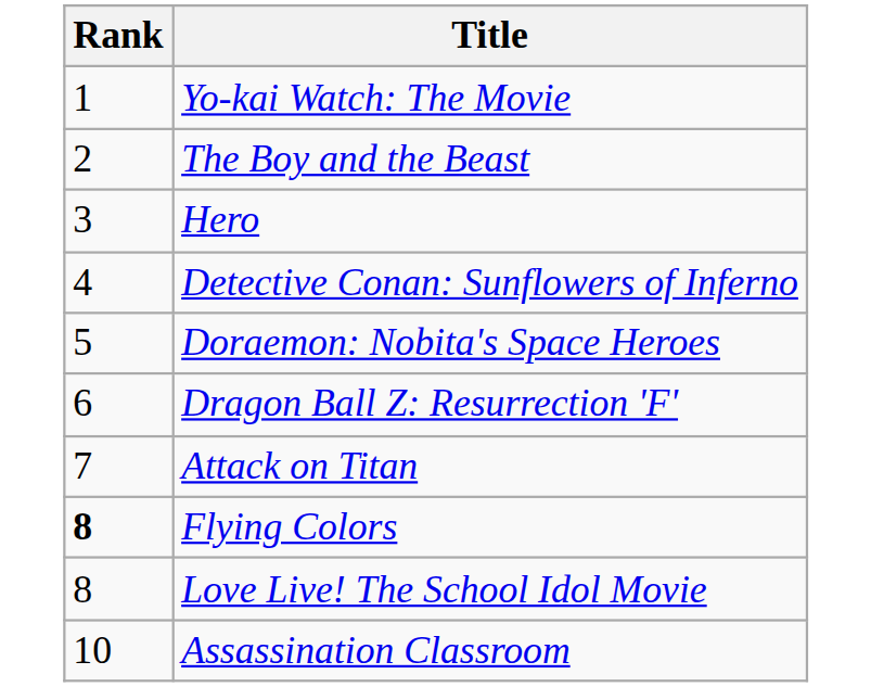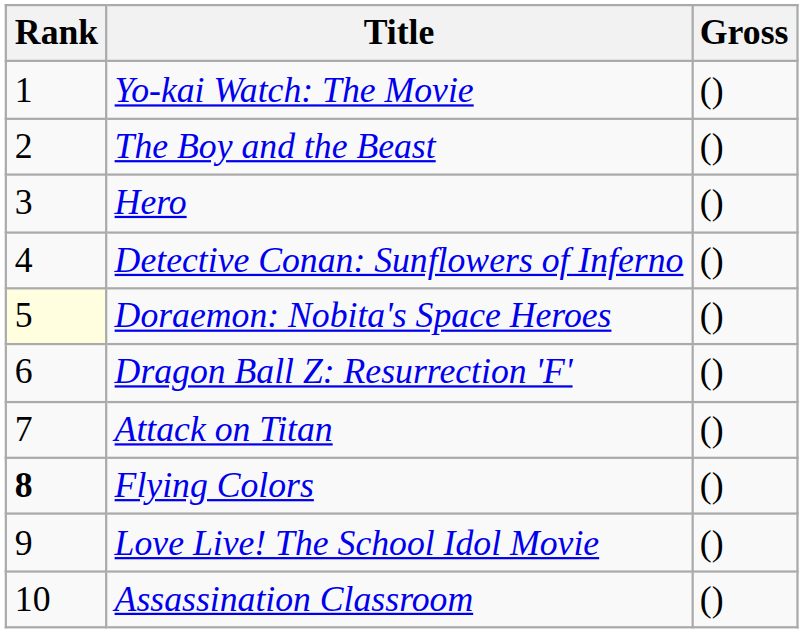+ column: Gross | () | () | () | () | () | () | () | () | () | ()
Doraemon: Nobita's Space Heroes | Rank: no background -> lightyellow background
Love Live! The School Idol Movie | Rank: 8 -> 9
